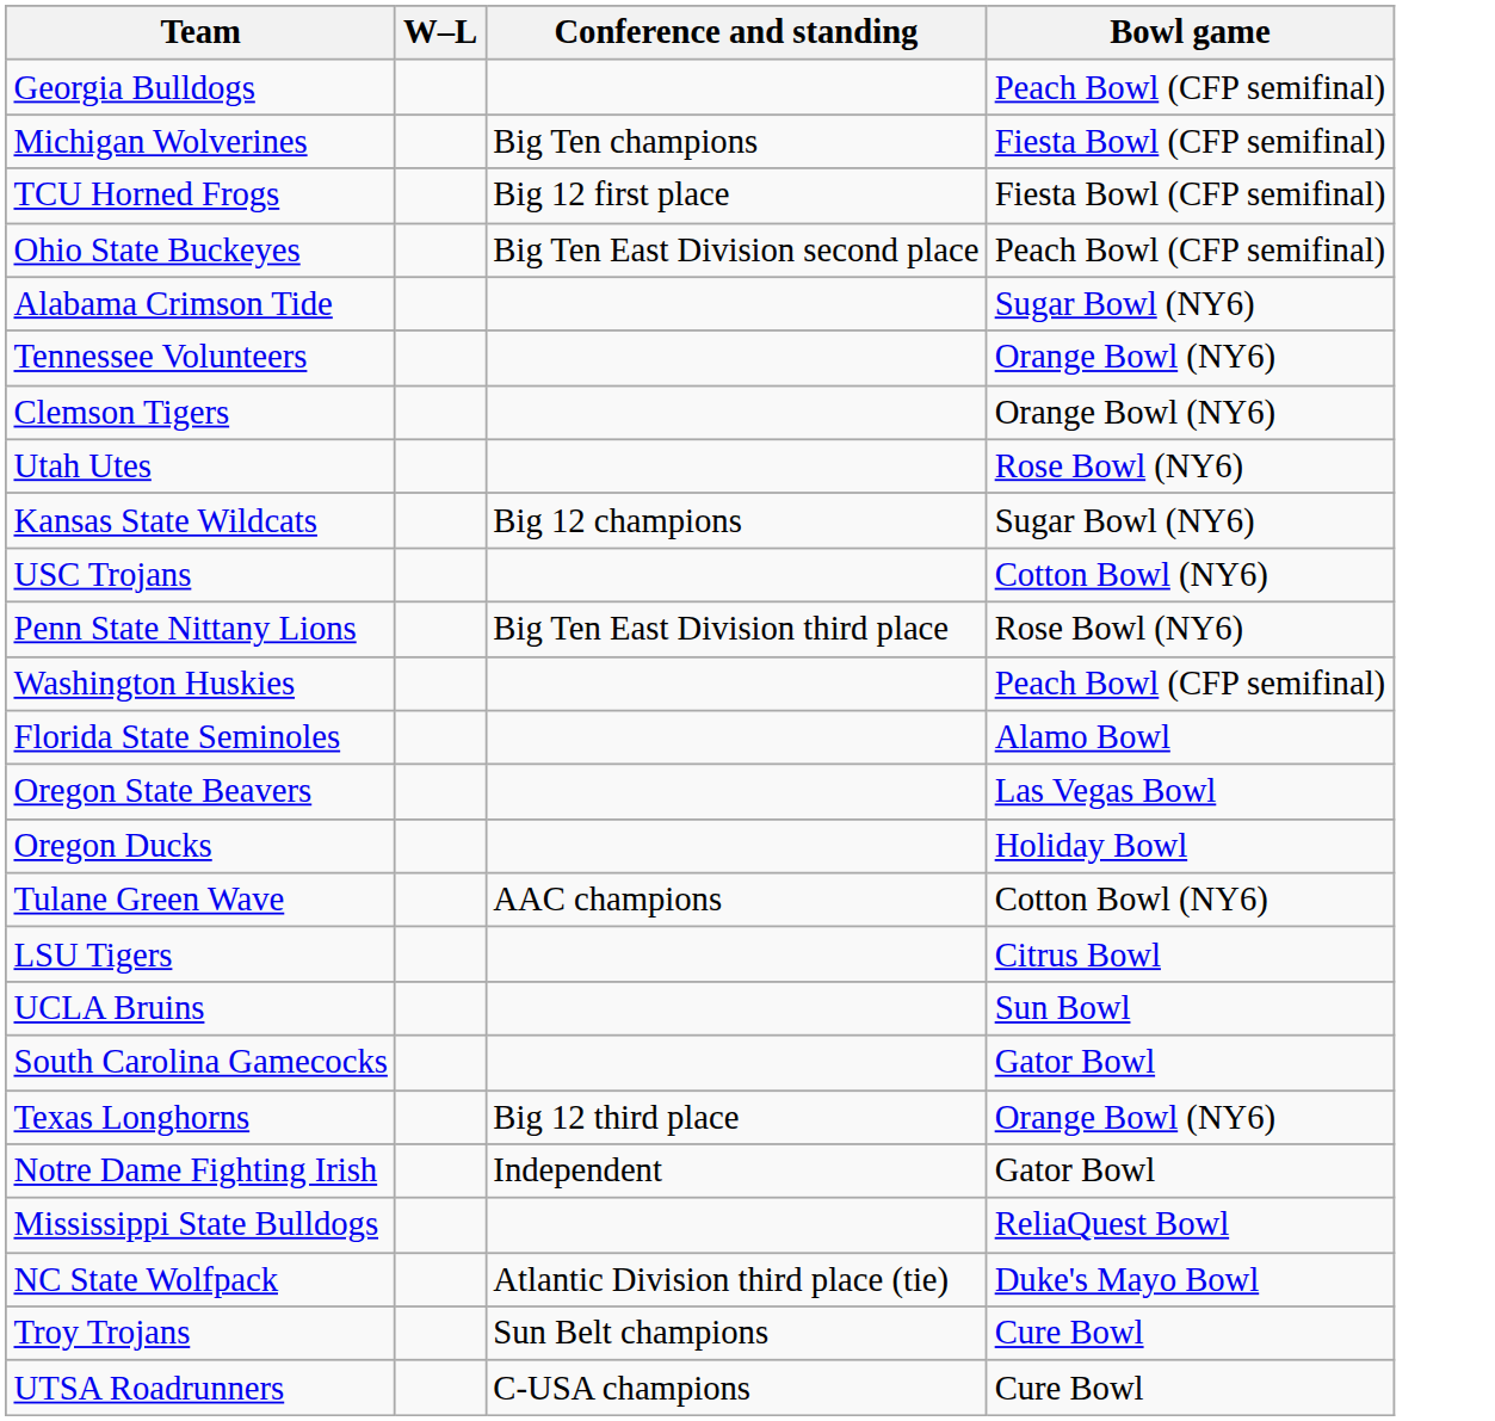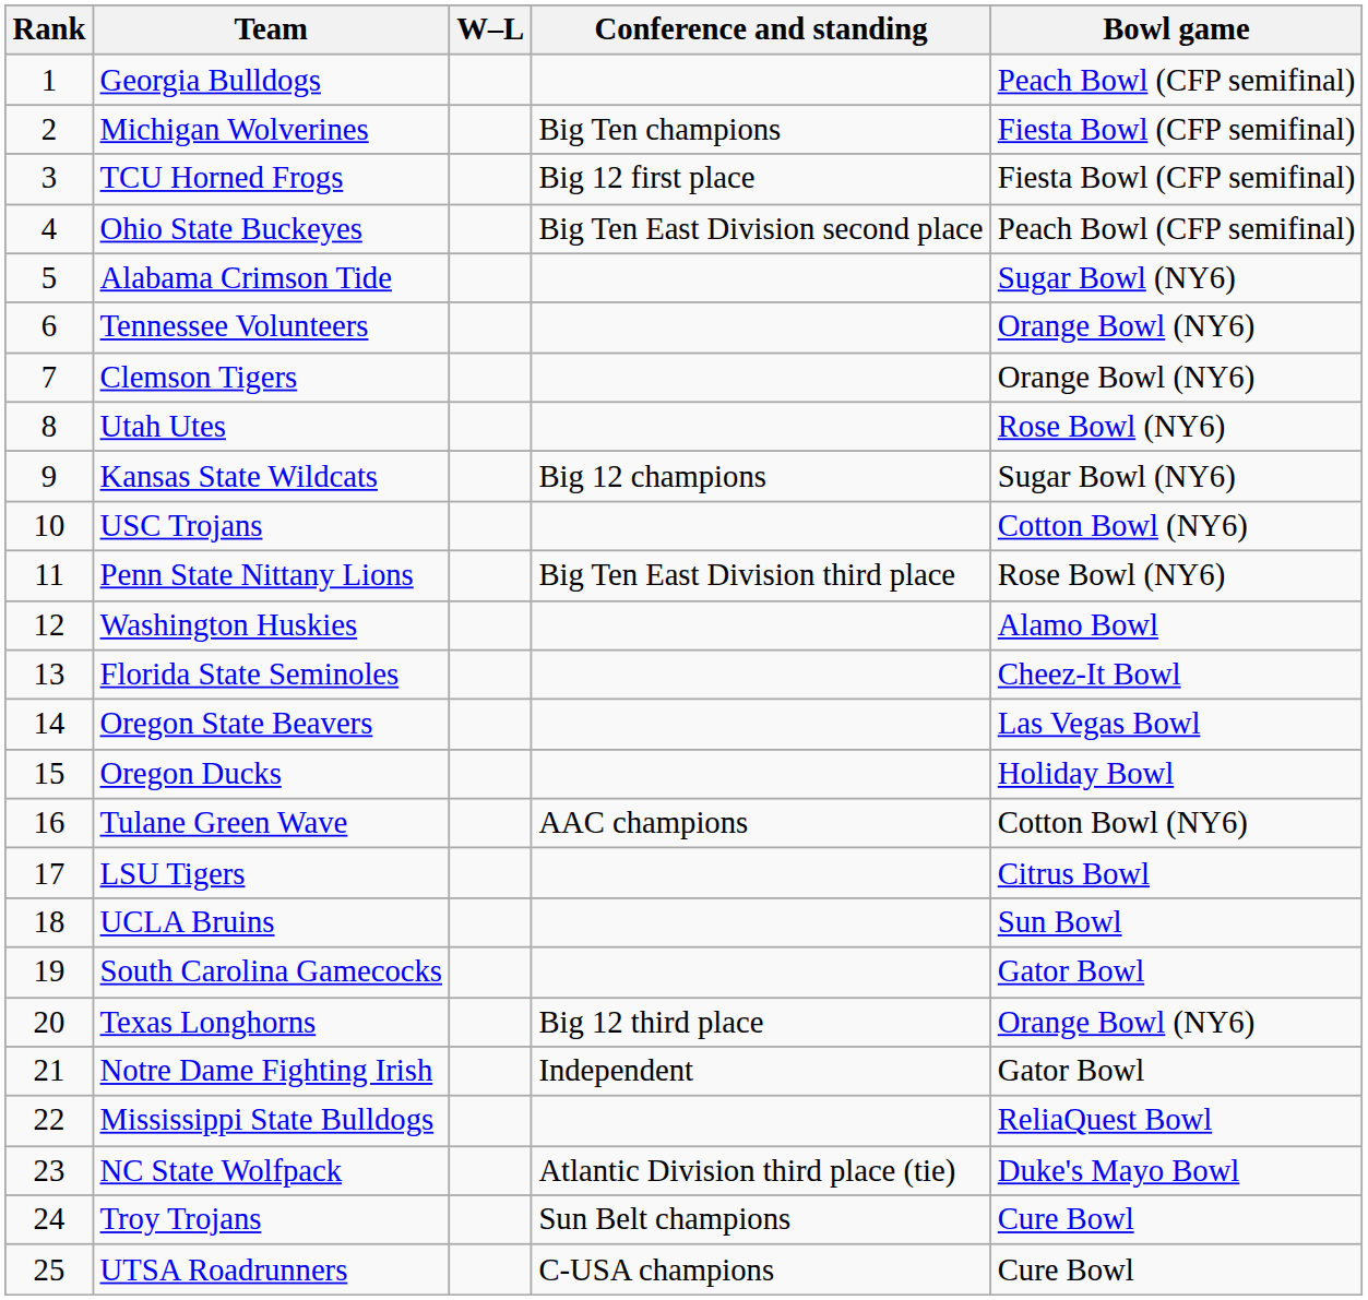+ column: Rank | 1 | 2 | 3 | 4 | 5 | 6 | 7 | 8 | 9 | 10 | 11 | 12 | 13 | 14 | 15 | 16 | 17 | 18 | 19 | 20 | 21 | 22 | 23 | 24 | 25
Washington Huskies | Bowl game: Peach Bowl (CFP semifinal) -> Alamo Bowl
Florida State Seminoles | Bowl game: Alamo Bowl -> Cheez-It Bowl
